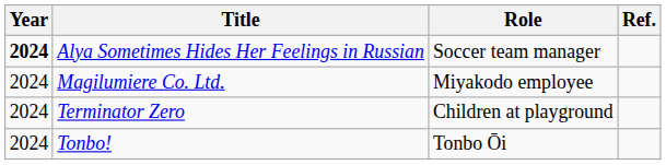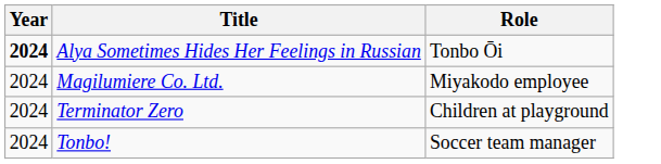- column: Ref.
Alya Sometimes Hides Her Feelings in Russian | Role: Soccer team manager -> Tonbo Ōi
Tonbo! | Role: Tonbo Ōi -> Soccer team manager
